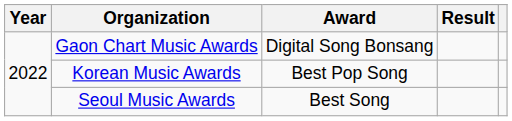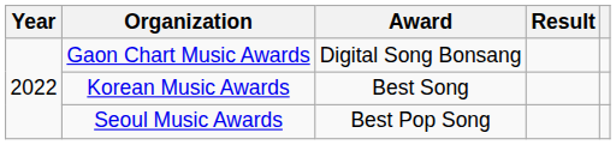Korean Music Awards | Award: Best Pop Song -> Best Song
Seoul Music Awards | Award: Best Song -> Best Pop Song
